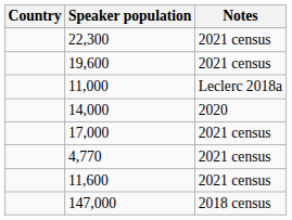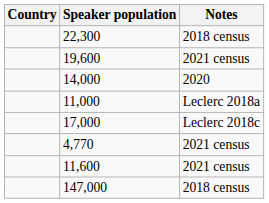22,300 | Notes: 2021 census -> 2018 census
rows swapped: 14,000 <-> 11,000
17,000 | Notes: 2021 census -> Leclerc 2018c
